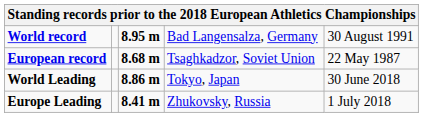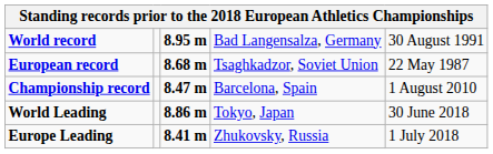+ row: Championship record | 8.47 m | Barcelona, Spain | 1 August 2010
